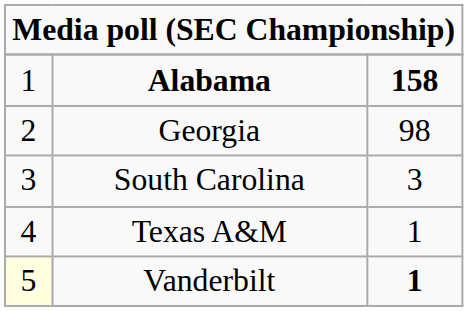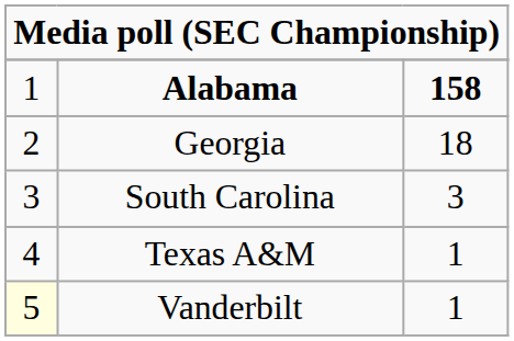Georgia | column 3: 98 -> 18
Vanderbilt | column 3: bold -> normal
